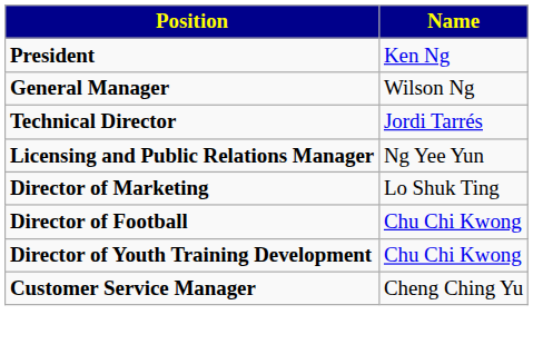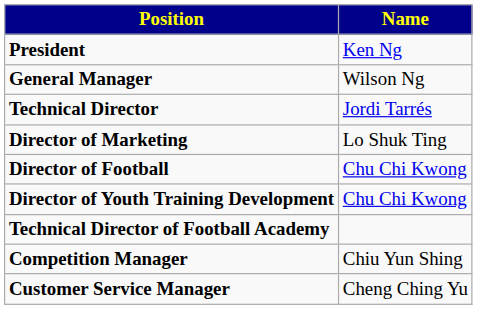- row: Licensing and Public Relations Manager | Ng Yee Yun
+ row: Technical Director of Football Academy
+ row: Competition Manager | Chiu Yun Shing
